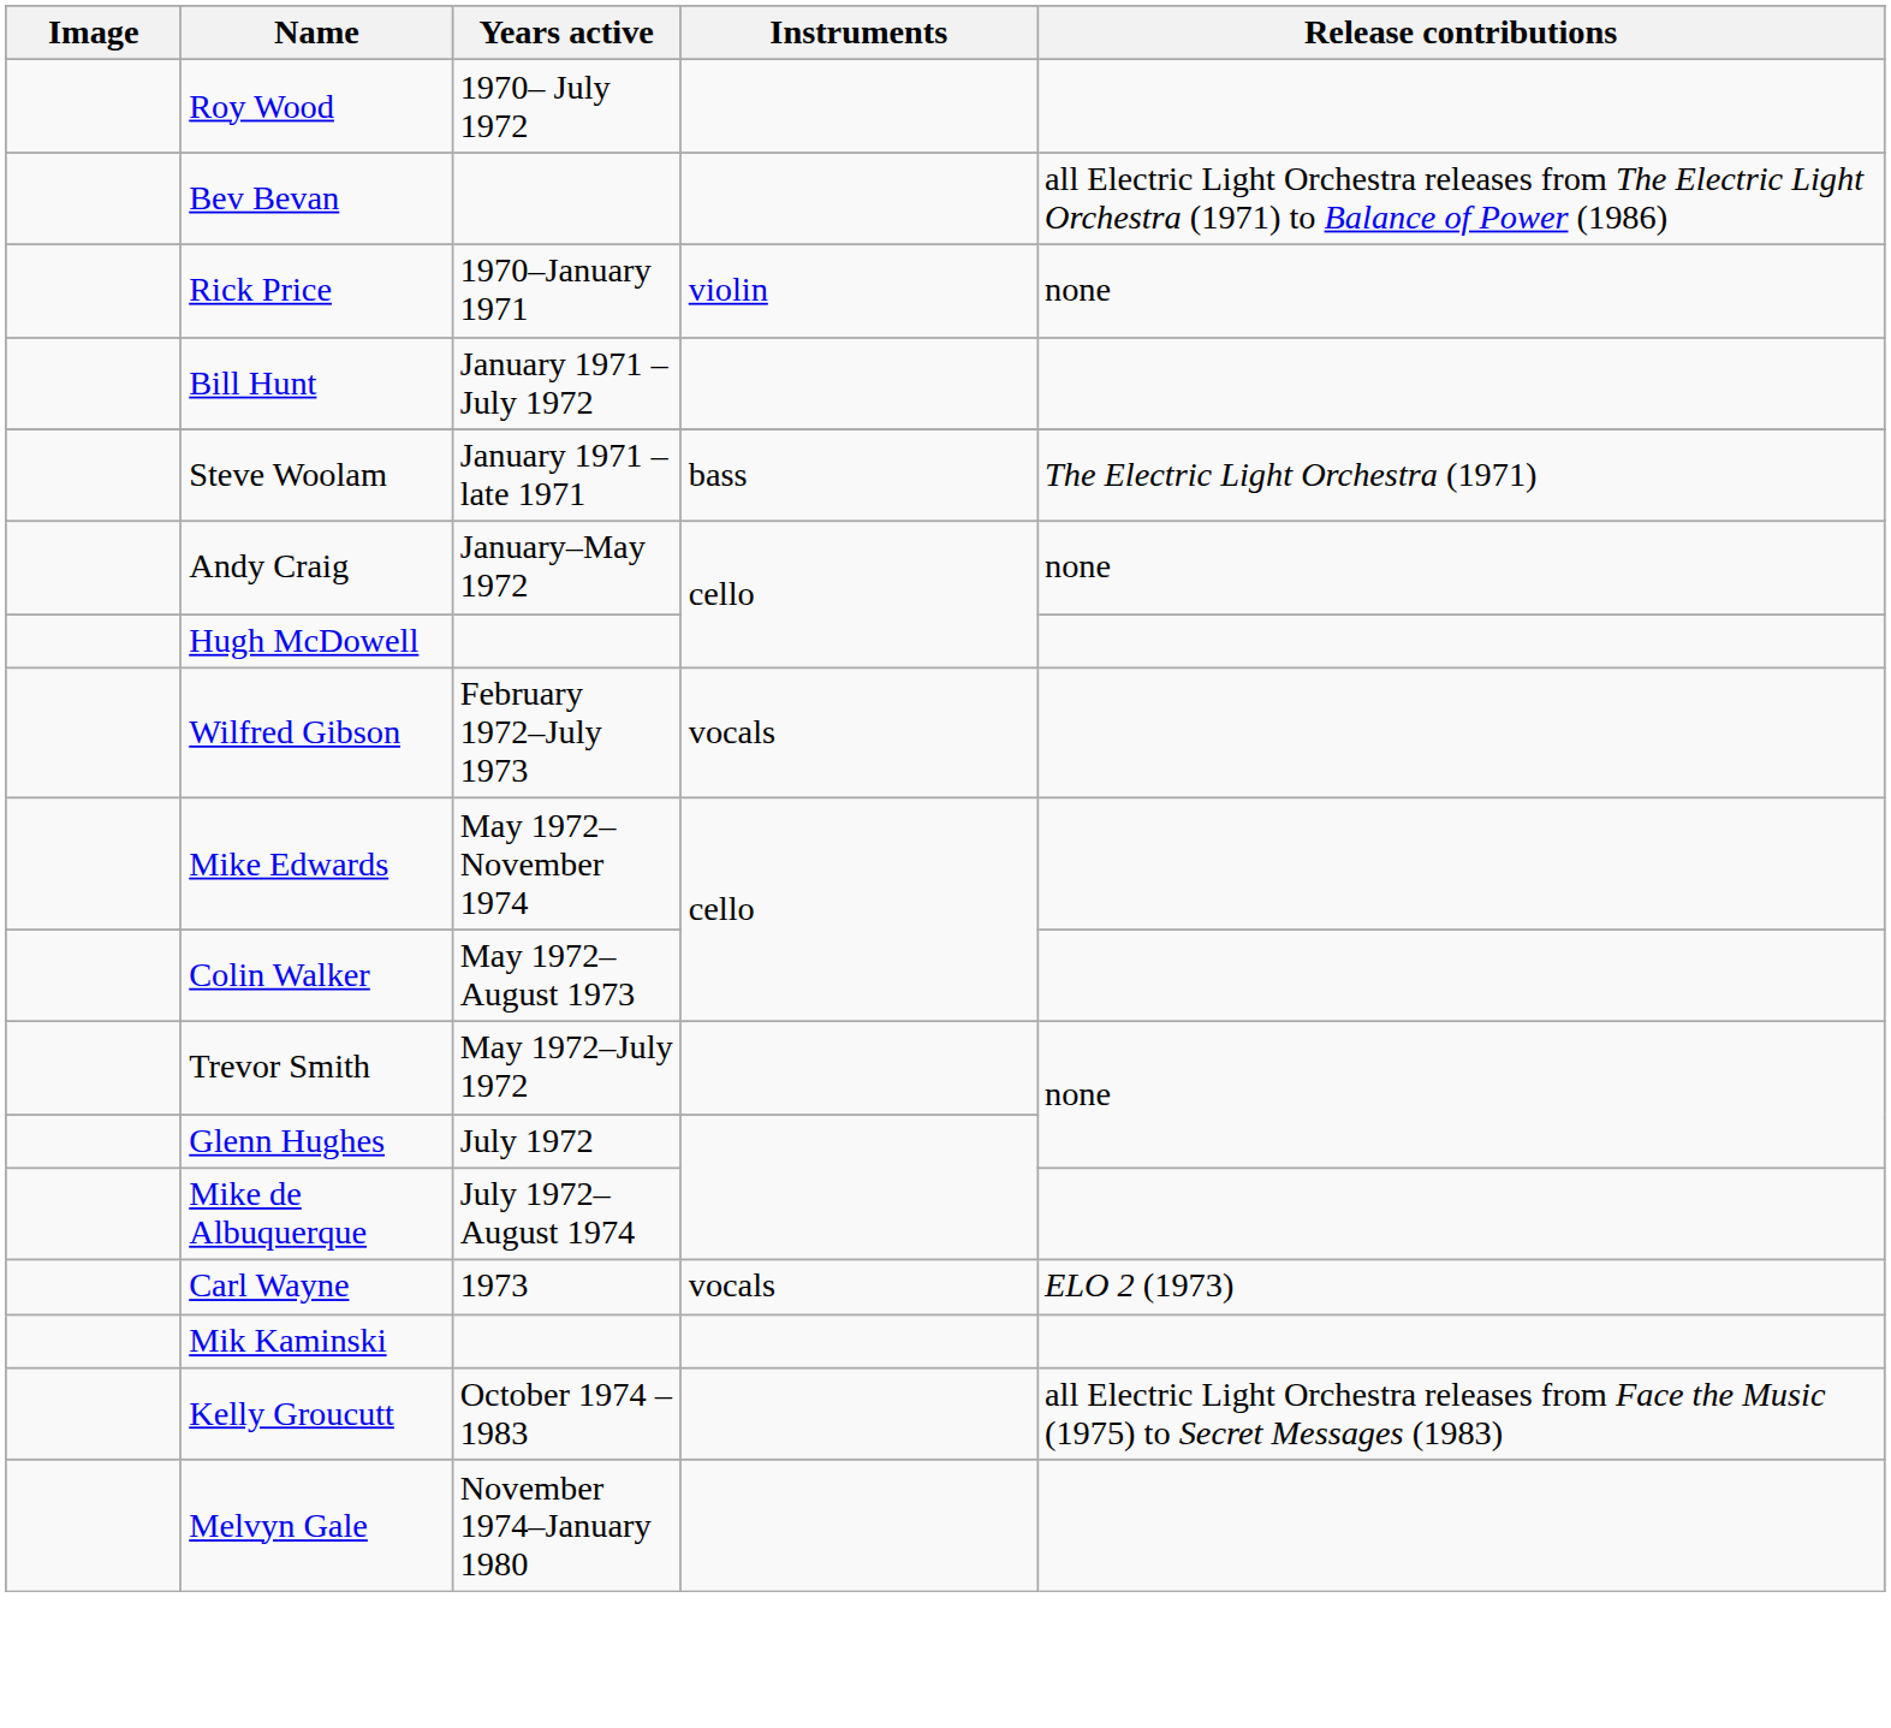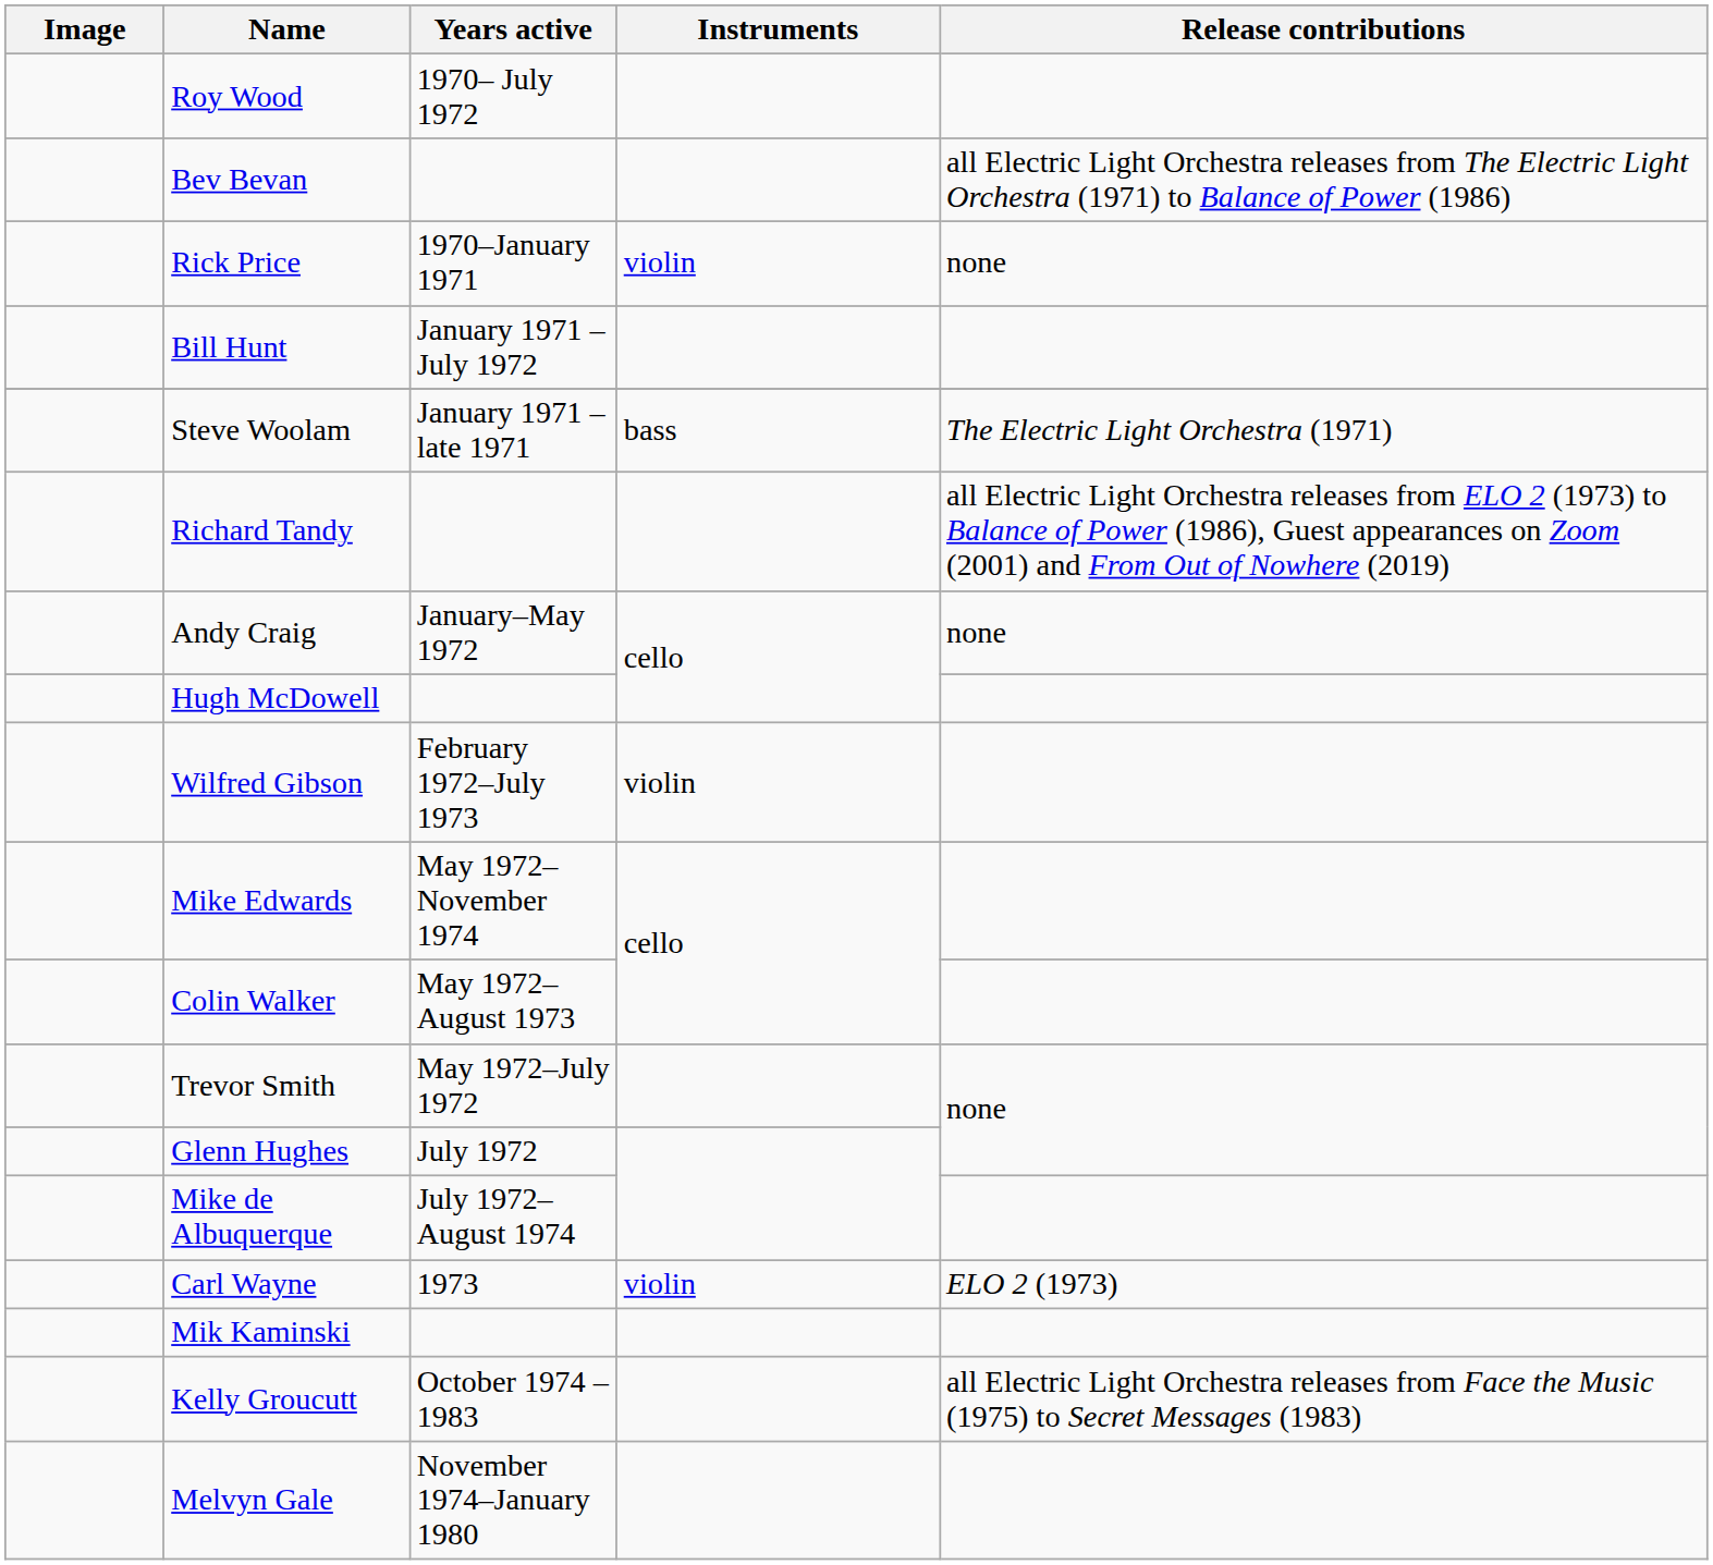+ row: Richard Tandy | all Electric Light Orchestra releases from ELO 2 (1973) to Balance of Power (1986), Guest appearances on Zoom (2001) and From Out of Nowhere (2019)
Wilfred Gibson | Instruments: vocals -> violin
Carl Wayne | Instruments: vocals -> violin
